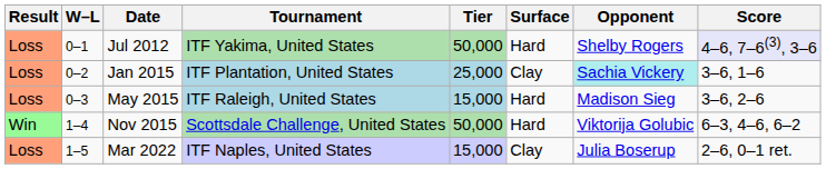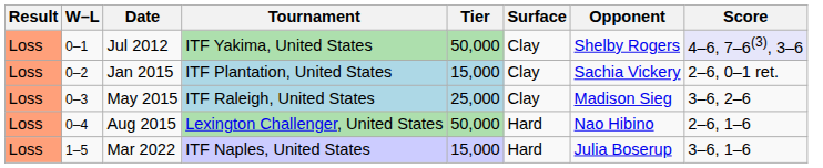Jul 2012 | Surface: Hard -> Clay
Jan 2015 | Tier: 25,000 -> 15,000
Jan 2015 | Opponent: paleturquoise background -> no background
Jan 2015 | Score: 3–6, 1–6 -> 2–6, 0–1 ret.
May 2015 | Tier: 15,000 -> 25,000
May 2015 | Surface: Hard -> Clay
+ row: Loss | 0–4 | Aug 2015 | Lexington Challenger, United States | 50,000 | Hard | Nao Hibino | 2–6, 1–6
- row: Win | 1–4 | Nov 2015 | Scottsdale Challenge, United States | 50,000 | Hard | Viktorija Golubic | 6–3, 4–6, 6–2
Mar 2022 | Surface: Clay -> Hard
Mar 2022 | Score: 2–6, 0–1 ret. -> 3–6, 1–6
